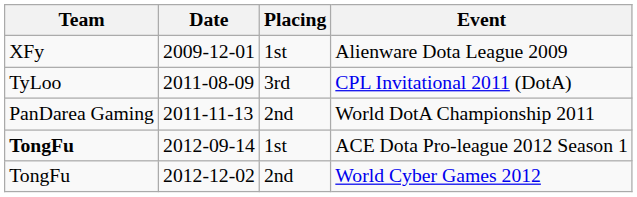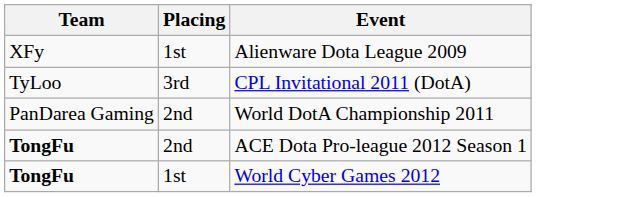- column: Date | 2009-12-01 | 2011-08-09 | 2011-11-13 | 2012-09-14 | 2012-12-02
ACE Dota Pro-league 2012 Season 1 | Placing: 1st -> 2nd
World Cyber Games 2012 | Team: normal -> bold
World Cyber Games 2012 | Placing: 2nd -> 1st
